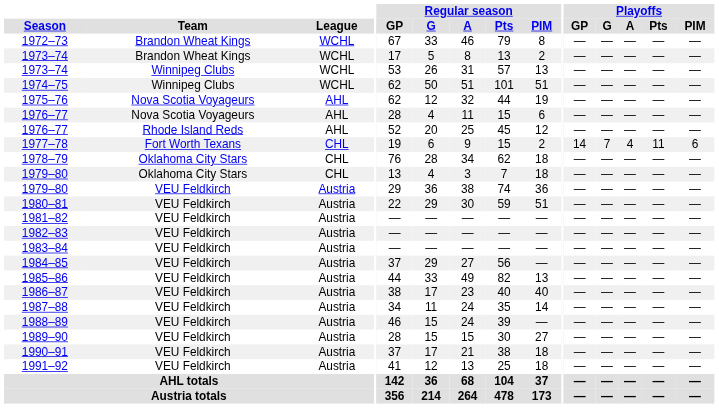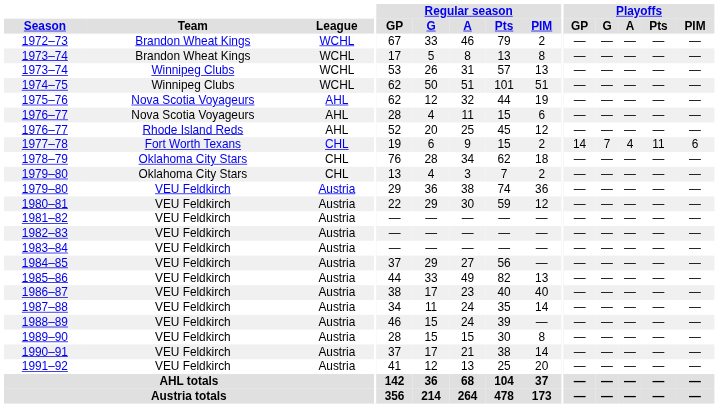1972–73 | Regular season / PIM: 8 -> 2
1973–74 / Brandon Wheat Kings | Regular season / PIM: 2 -> 8
1979–80 / Oklahoma City Stars | Regular season / PIM: 18 -> 2
1980–81 | Regular season / PIM: 51 -> 12
1989–90 | Regular season / PIM: 27 -> 8
1990–91 | Regular season / PIM: 18 -> 14
1991–92 | Regular season / PIM: 18 -> 20
